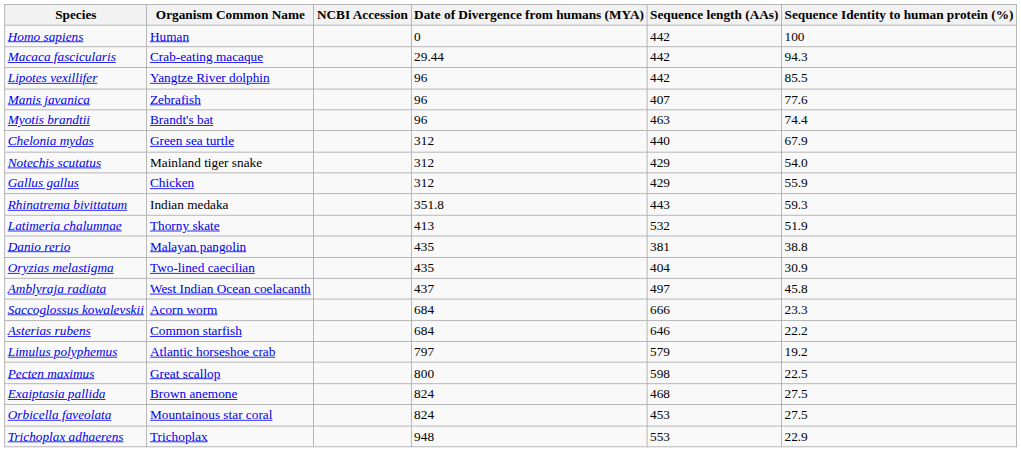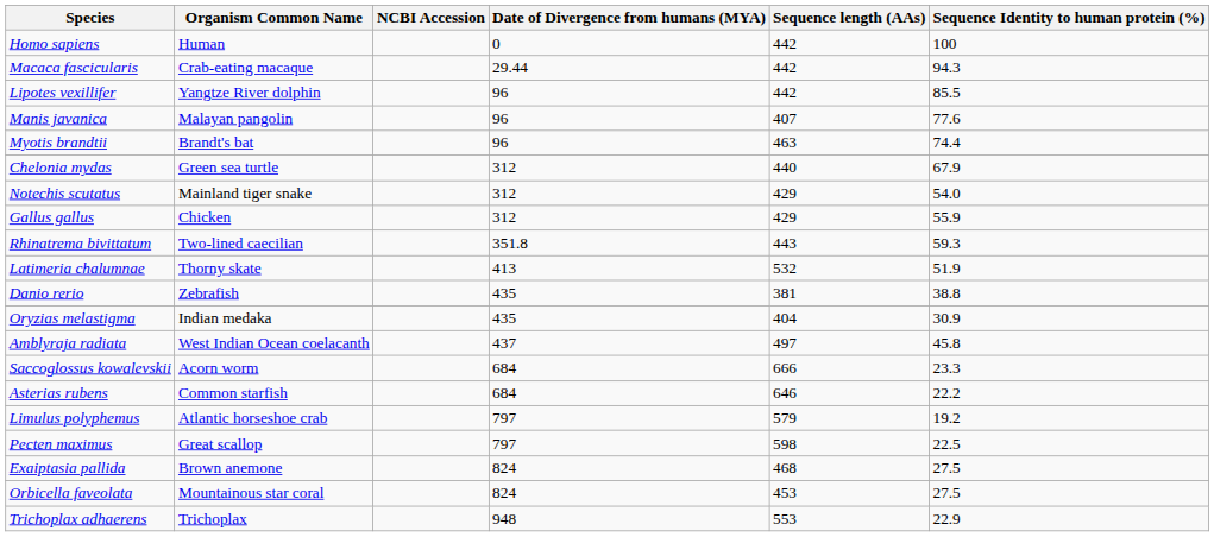Manis javanica | Organism Common Name: Zebrafish -> Malayan pangolin
Rhinatrema bivittatum | Organism Common Name: Indian medaka -> Two-lined caecilian
Danio rerio | Organism Common Name: Malayan pangolin -> Zebrafish
Oryzias melastigma | Organism Common Name: Two-lined caecilian -> Indian medaka
Pecten maximus | Date of Divergence from humans (MYA): 800 -> 797
